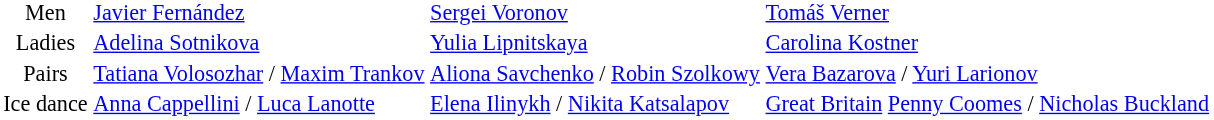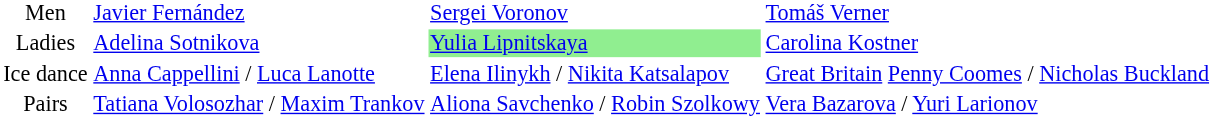Ladies | column 3: no background -> lightgreen background
rows swapped: Pairs <-> Ice dance
